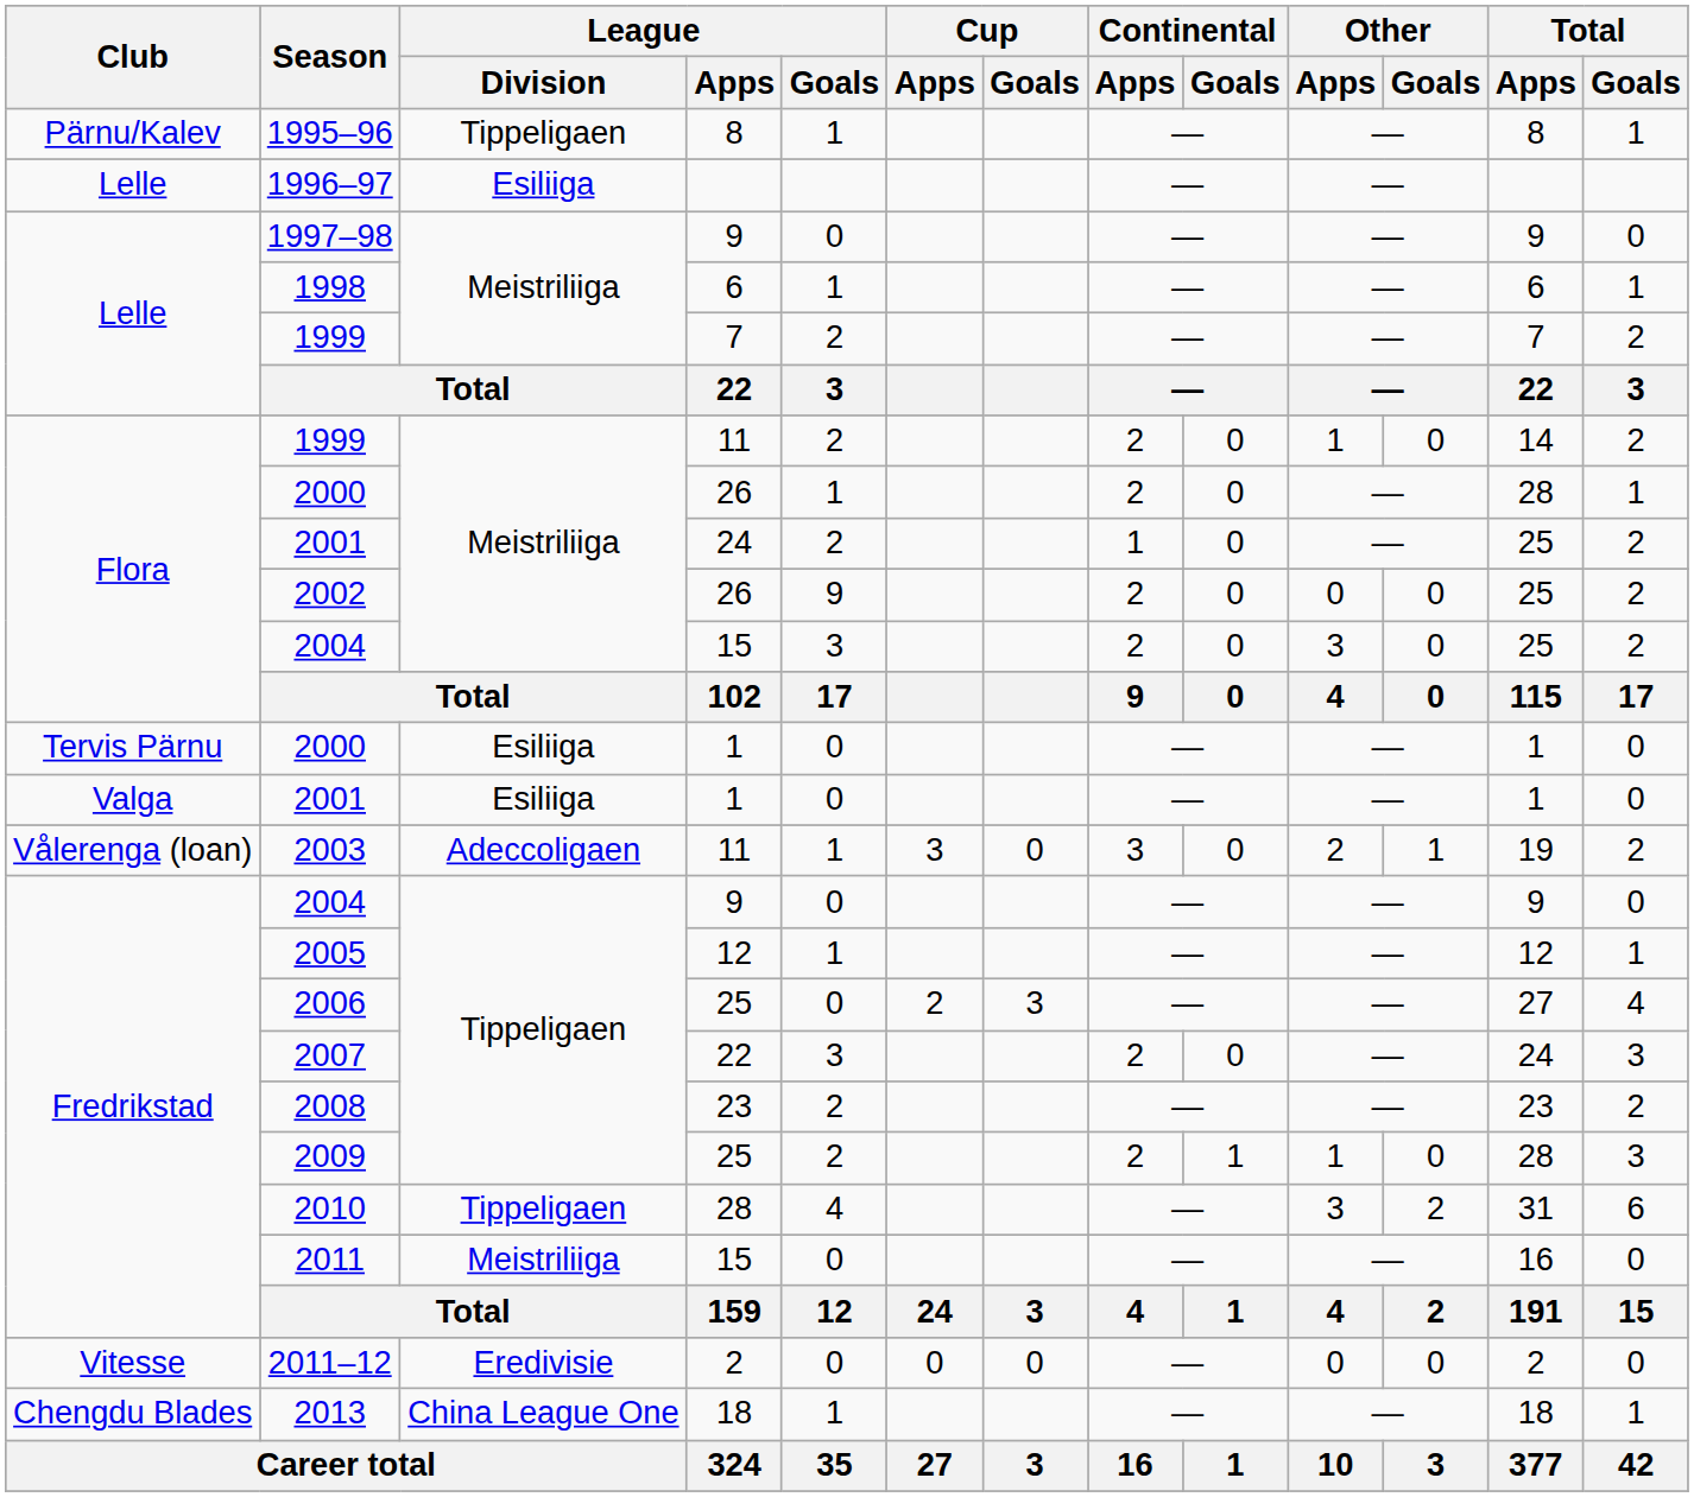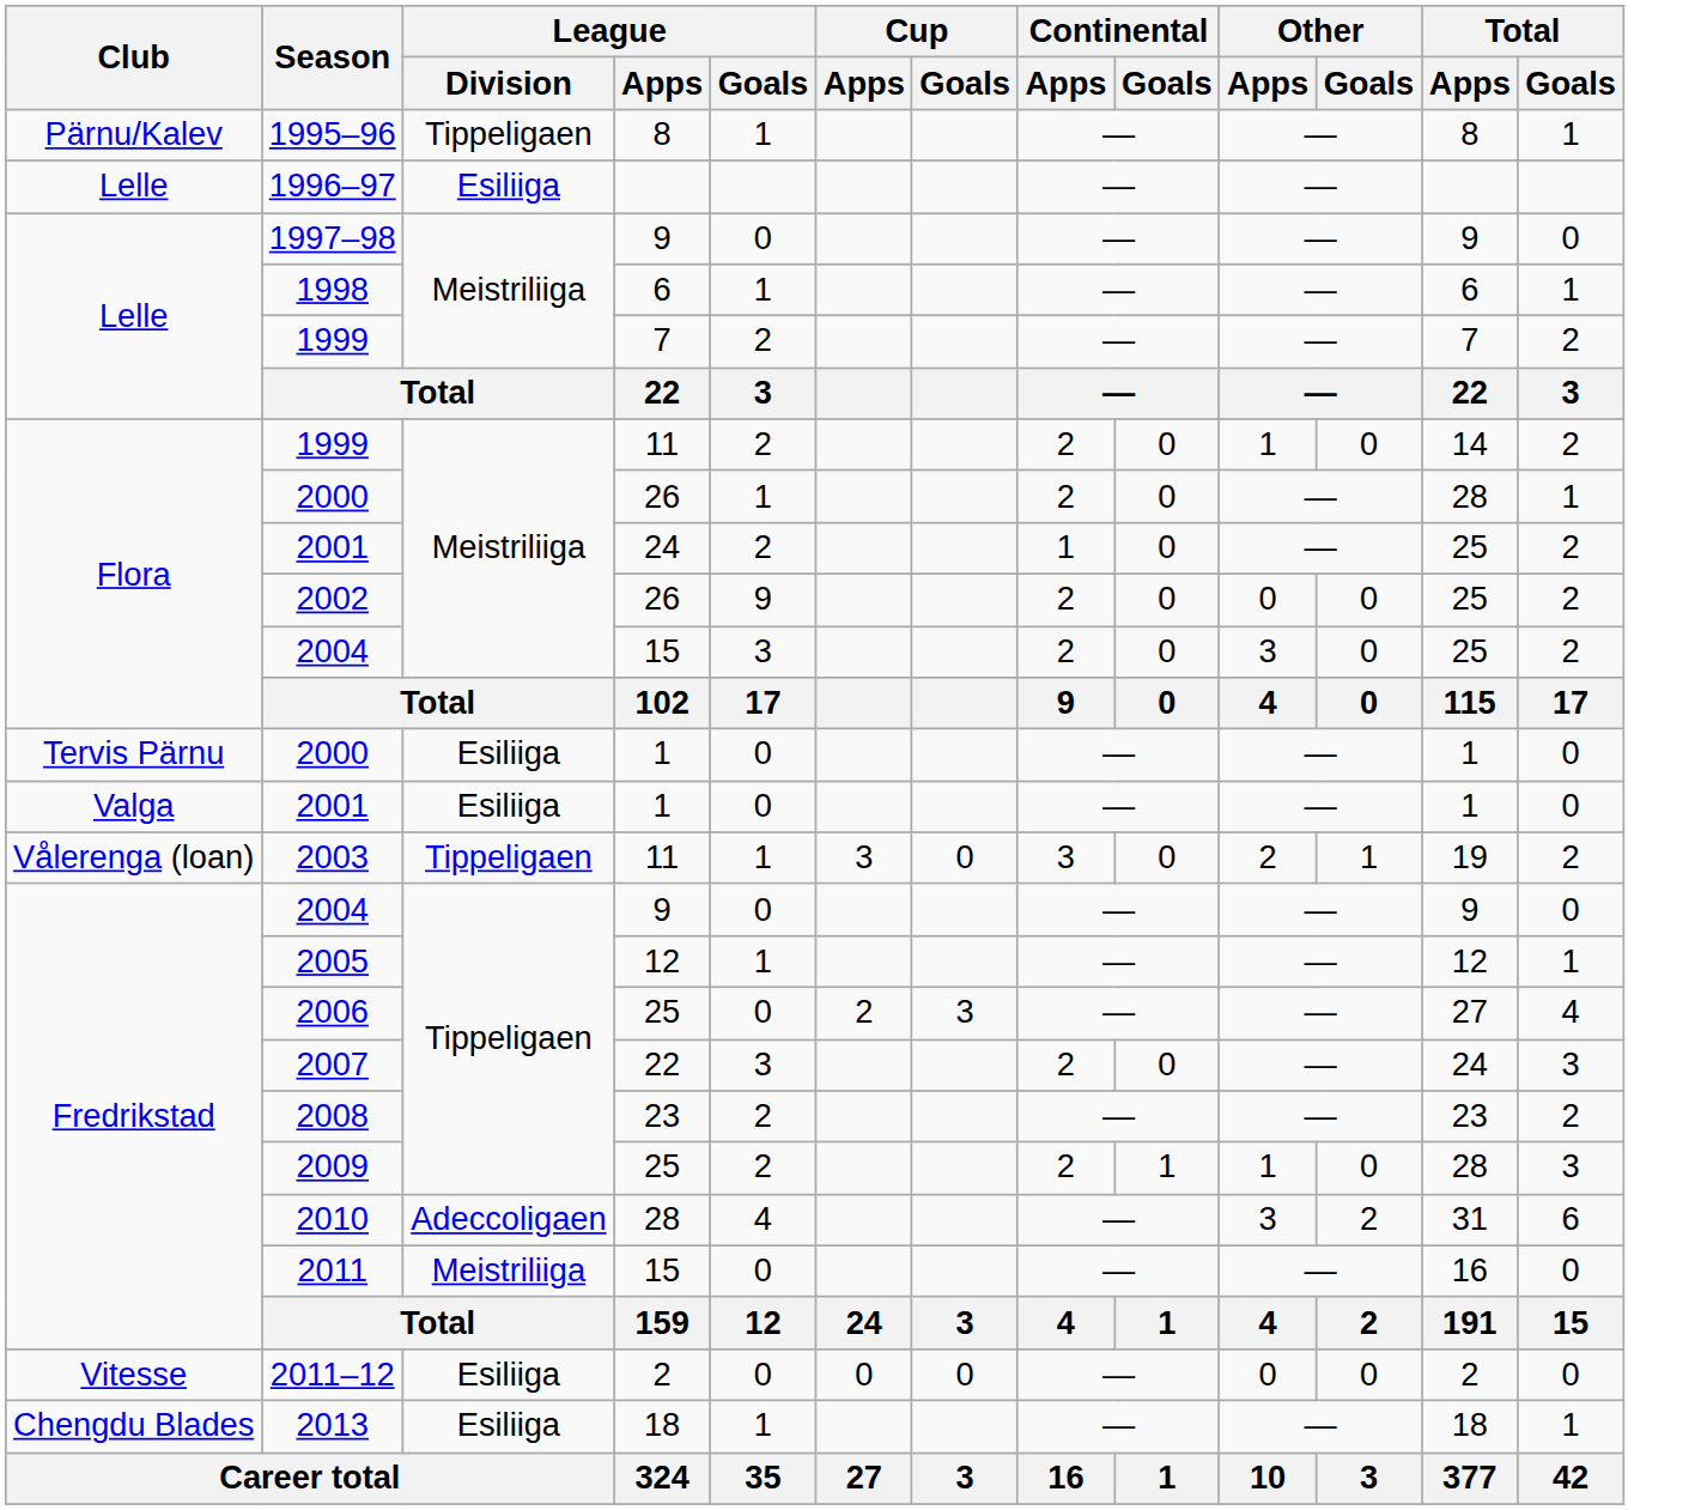2003 | League / Division: Adeccoligaen -> Tippeligaen
2010 | League / Division: Tippeligaen -> Adeccoligaen
2011–12 | League / Division: Eredivisie -> Esiliiga
2013 | League / Division: China League One -> Esiliiga
